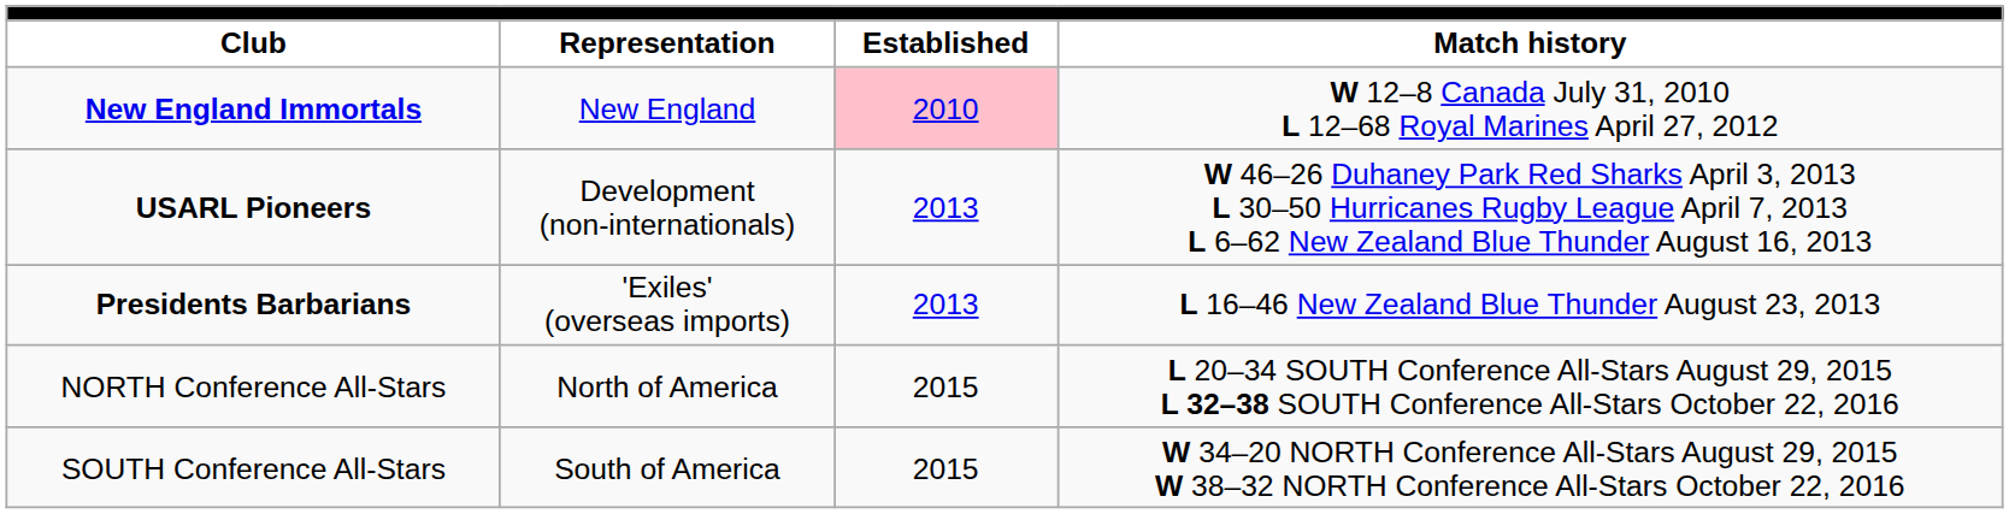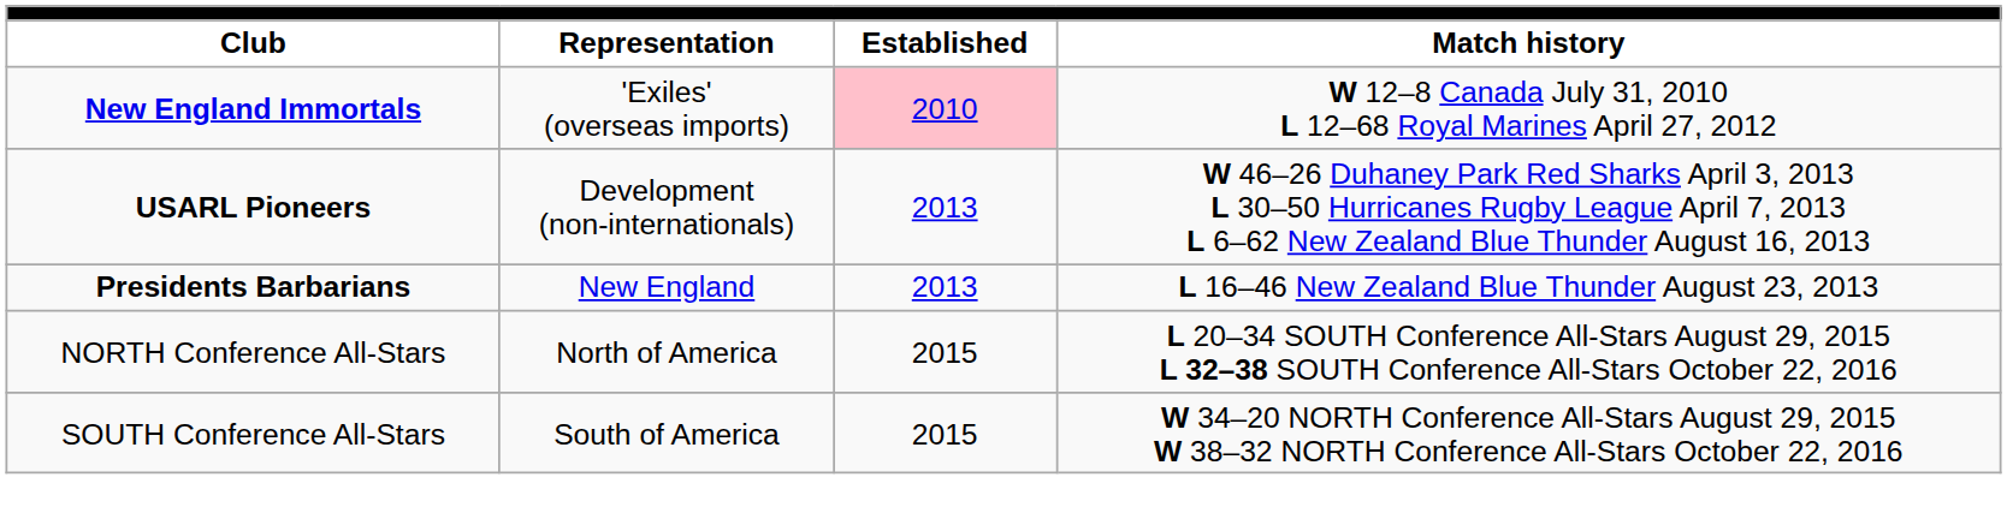New England Immortals | Representation: New England -> 'Exiles' (overseas imports)
Presidents Barbarians | Representation: 'Exiles' (overseas imports) -> New England
